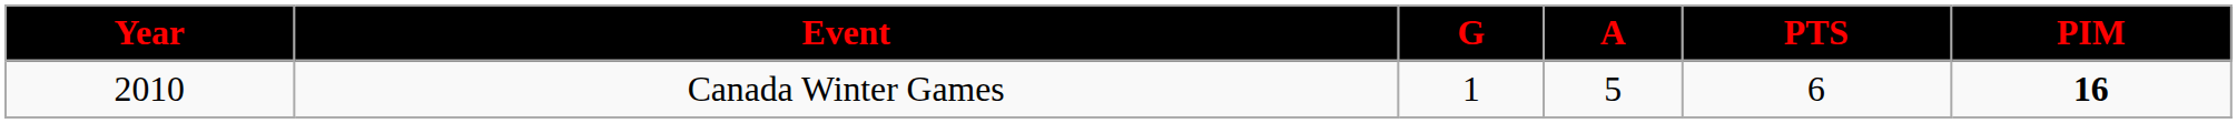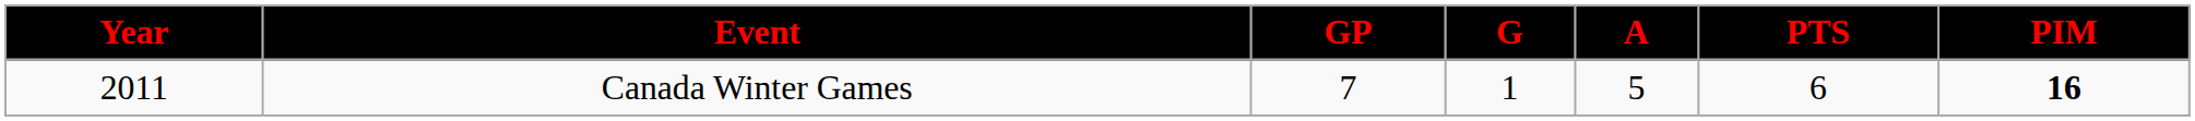+ column: GP | 7
Canada Winter Games | Year: 2010 -> 2011
